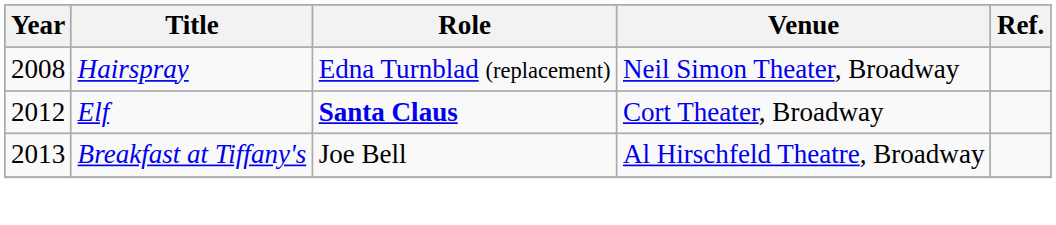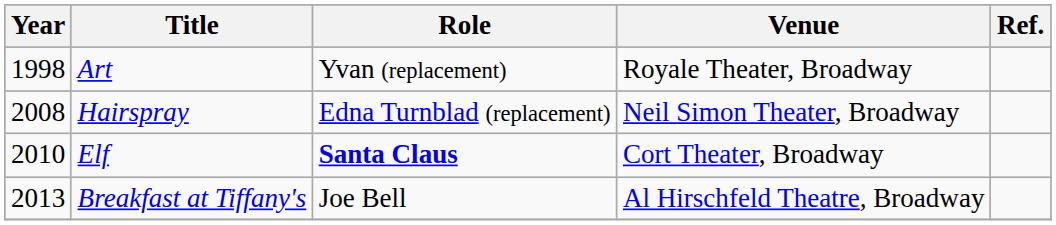+ row: 1998 | Art | Yvan (replacement) | Royale Theater, Broadway
Elf | Year: 2012 -> 2010
